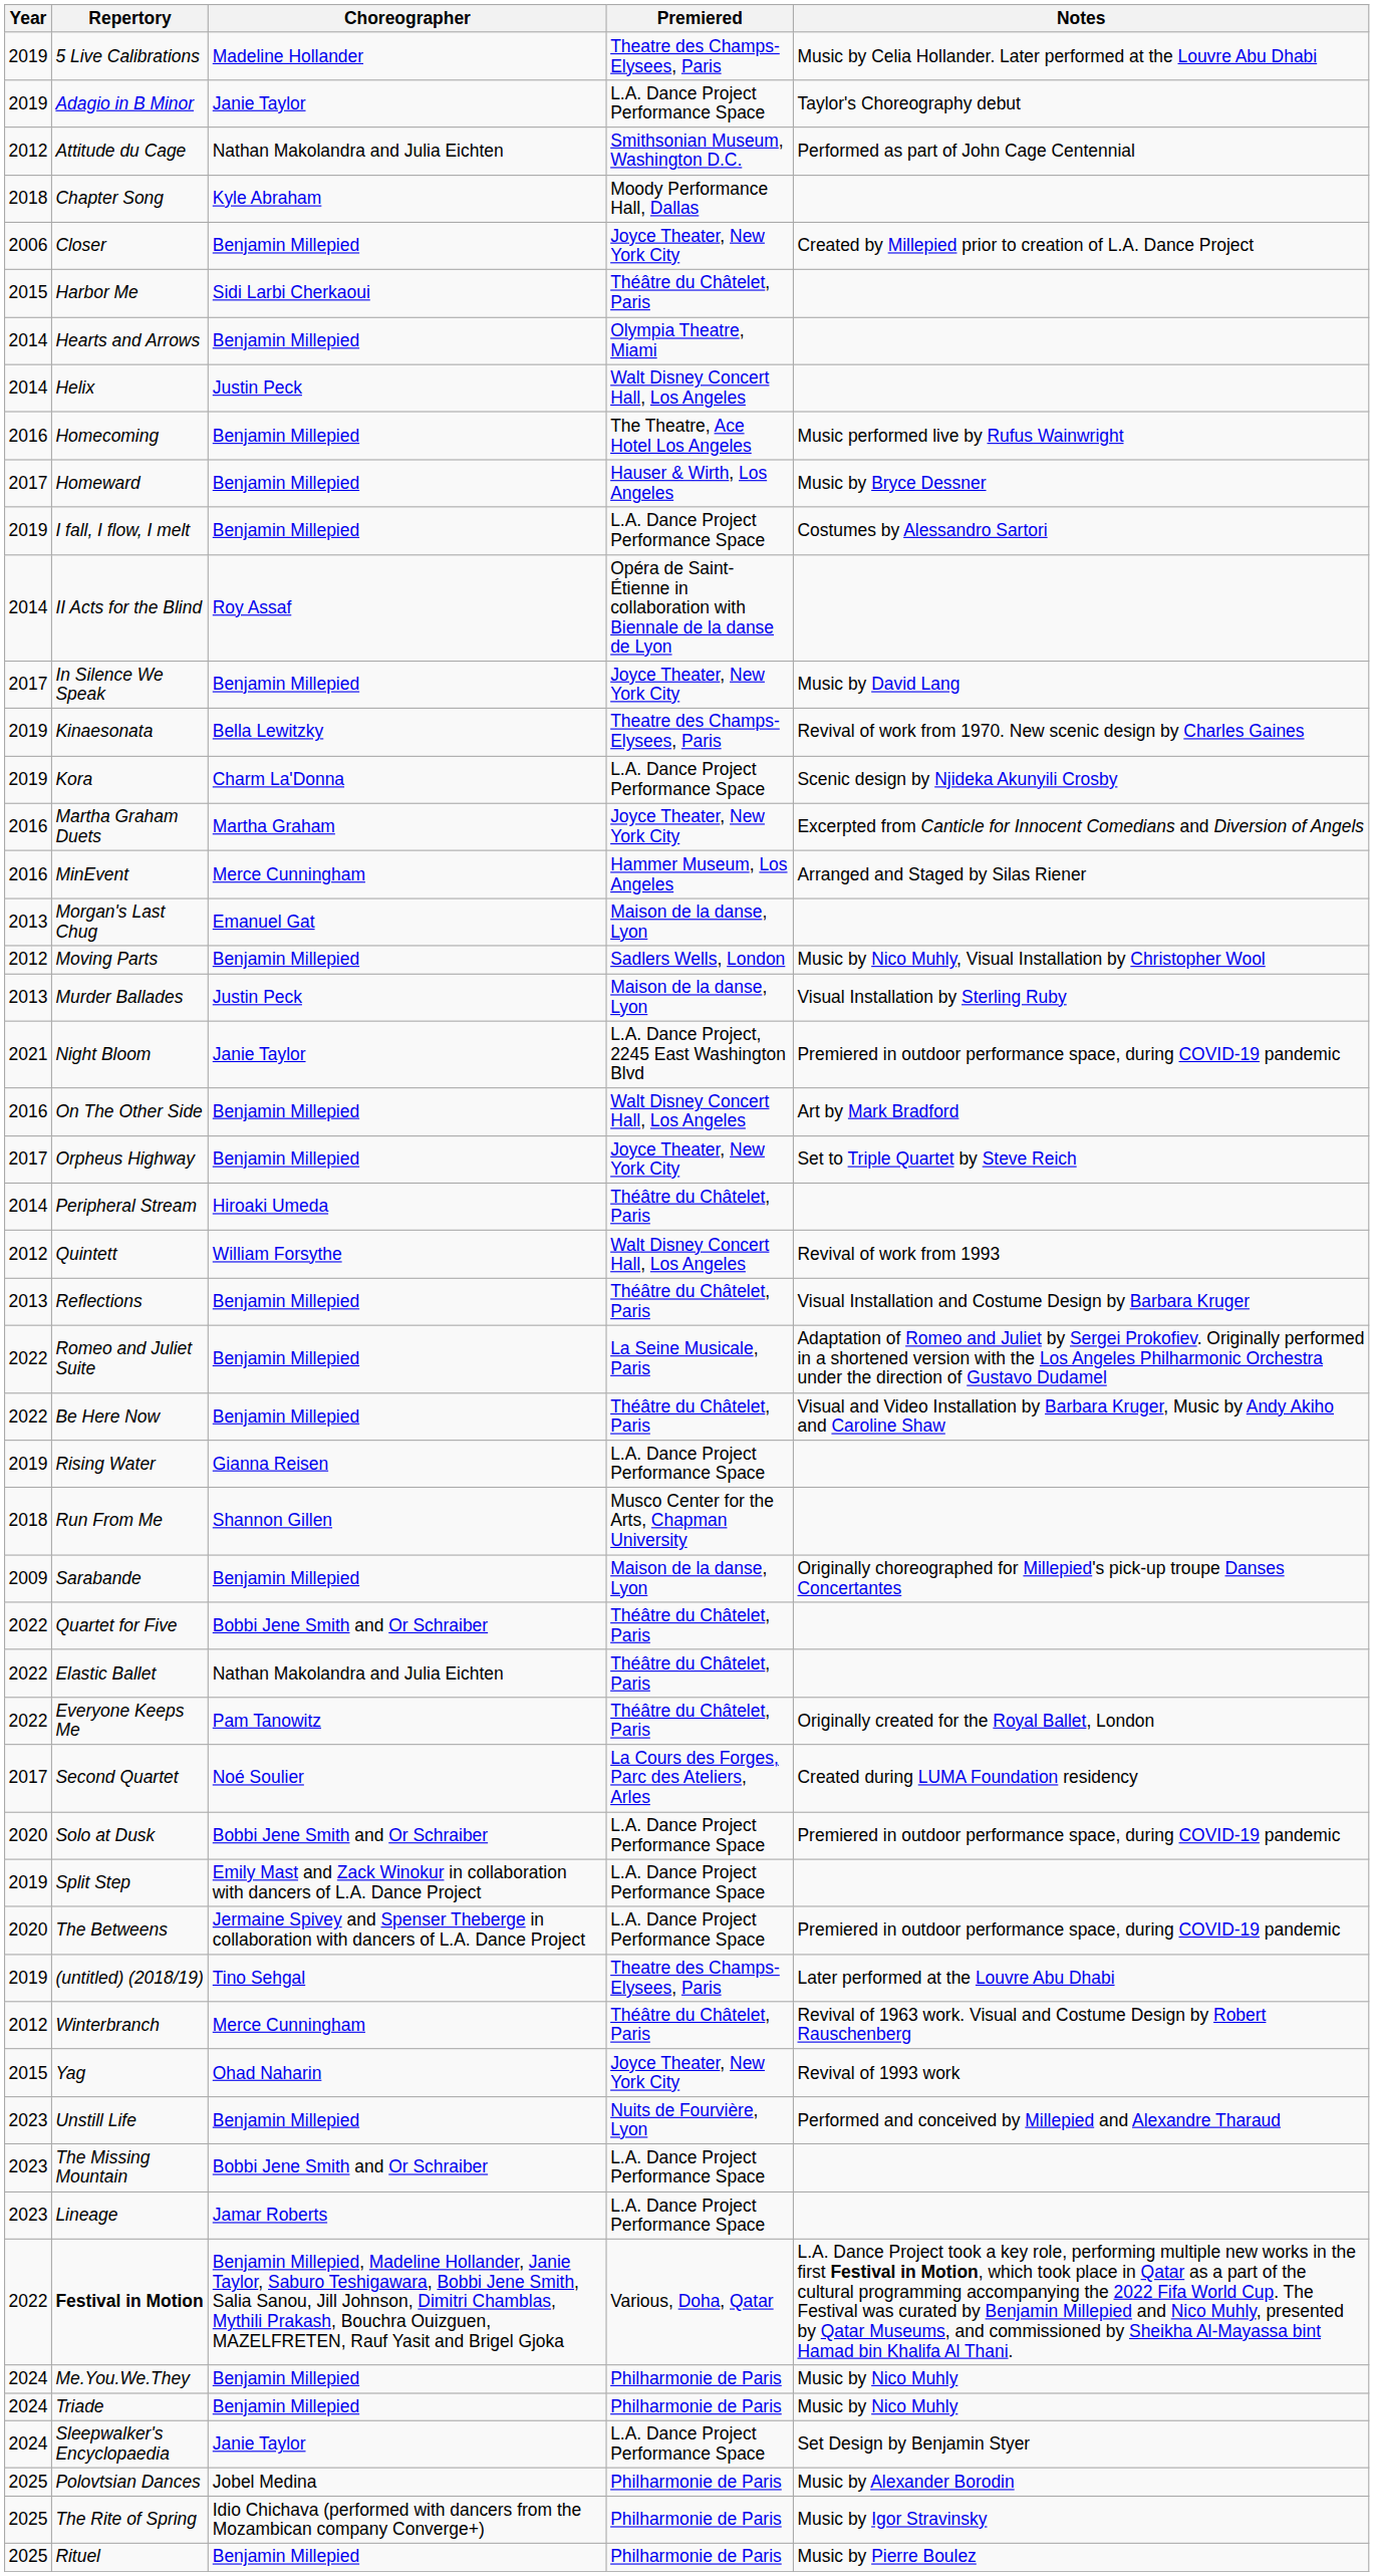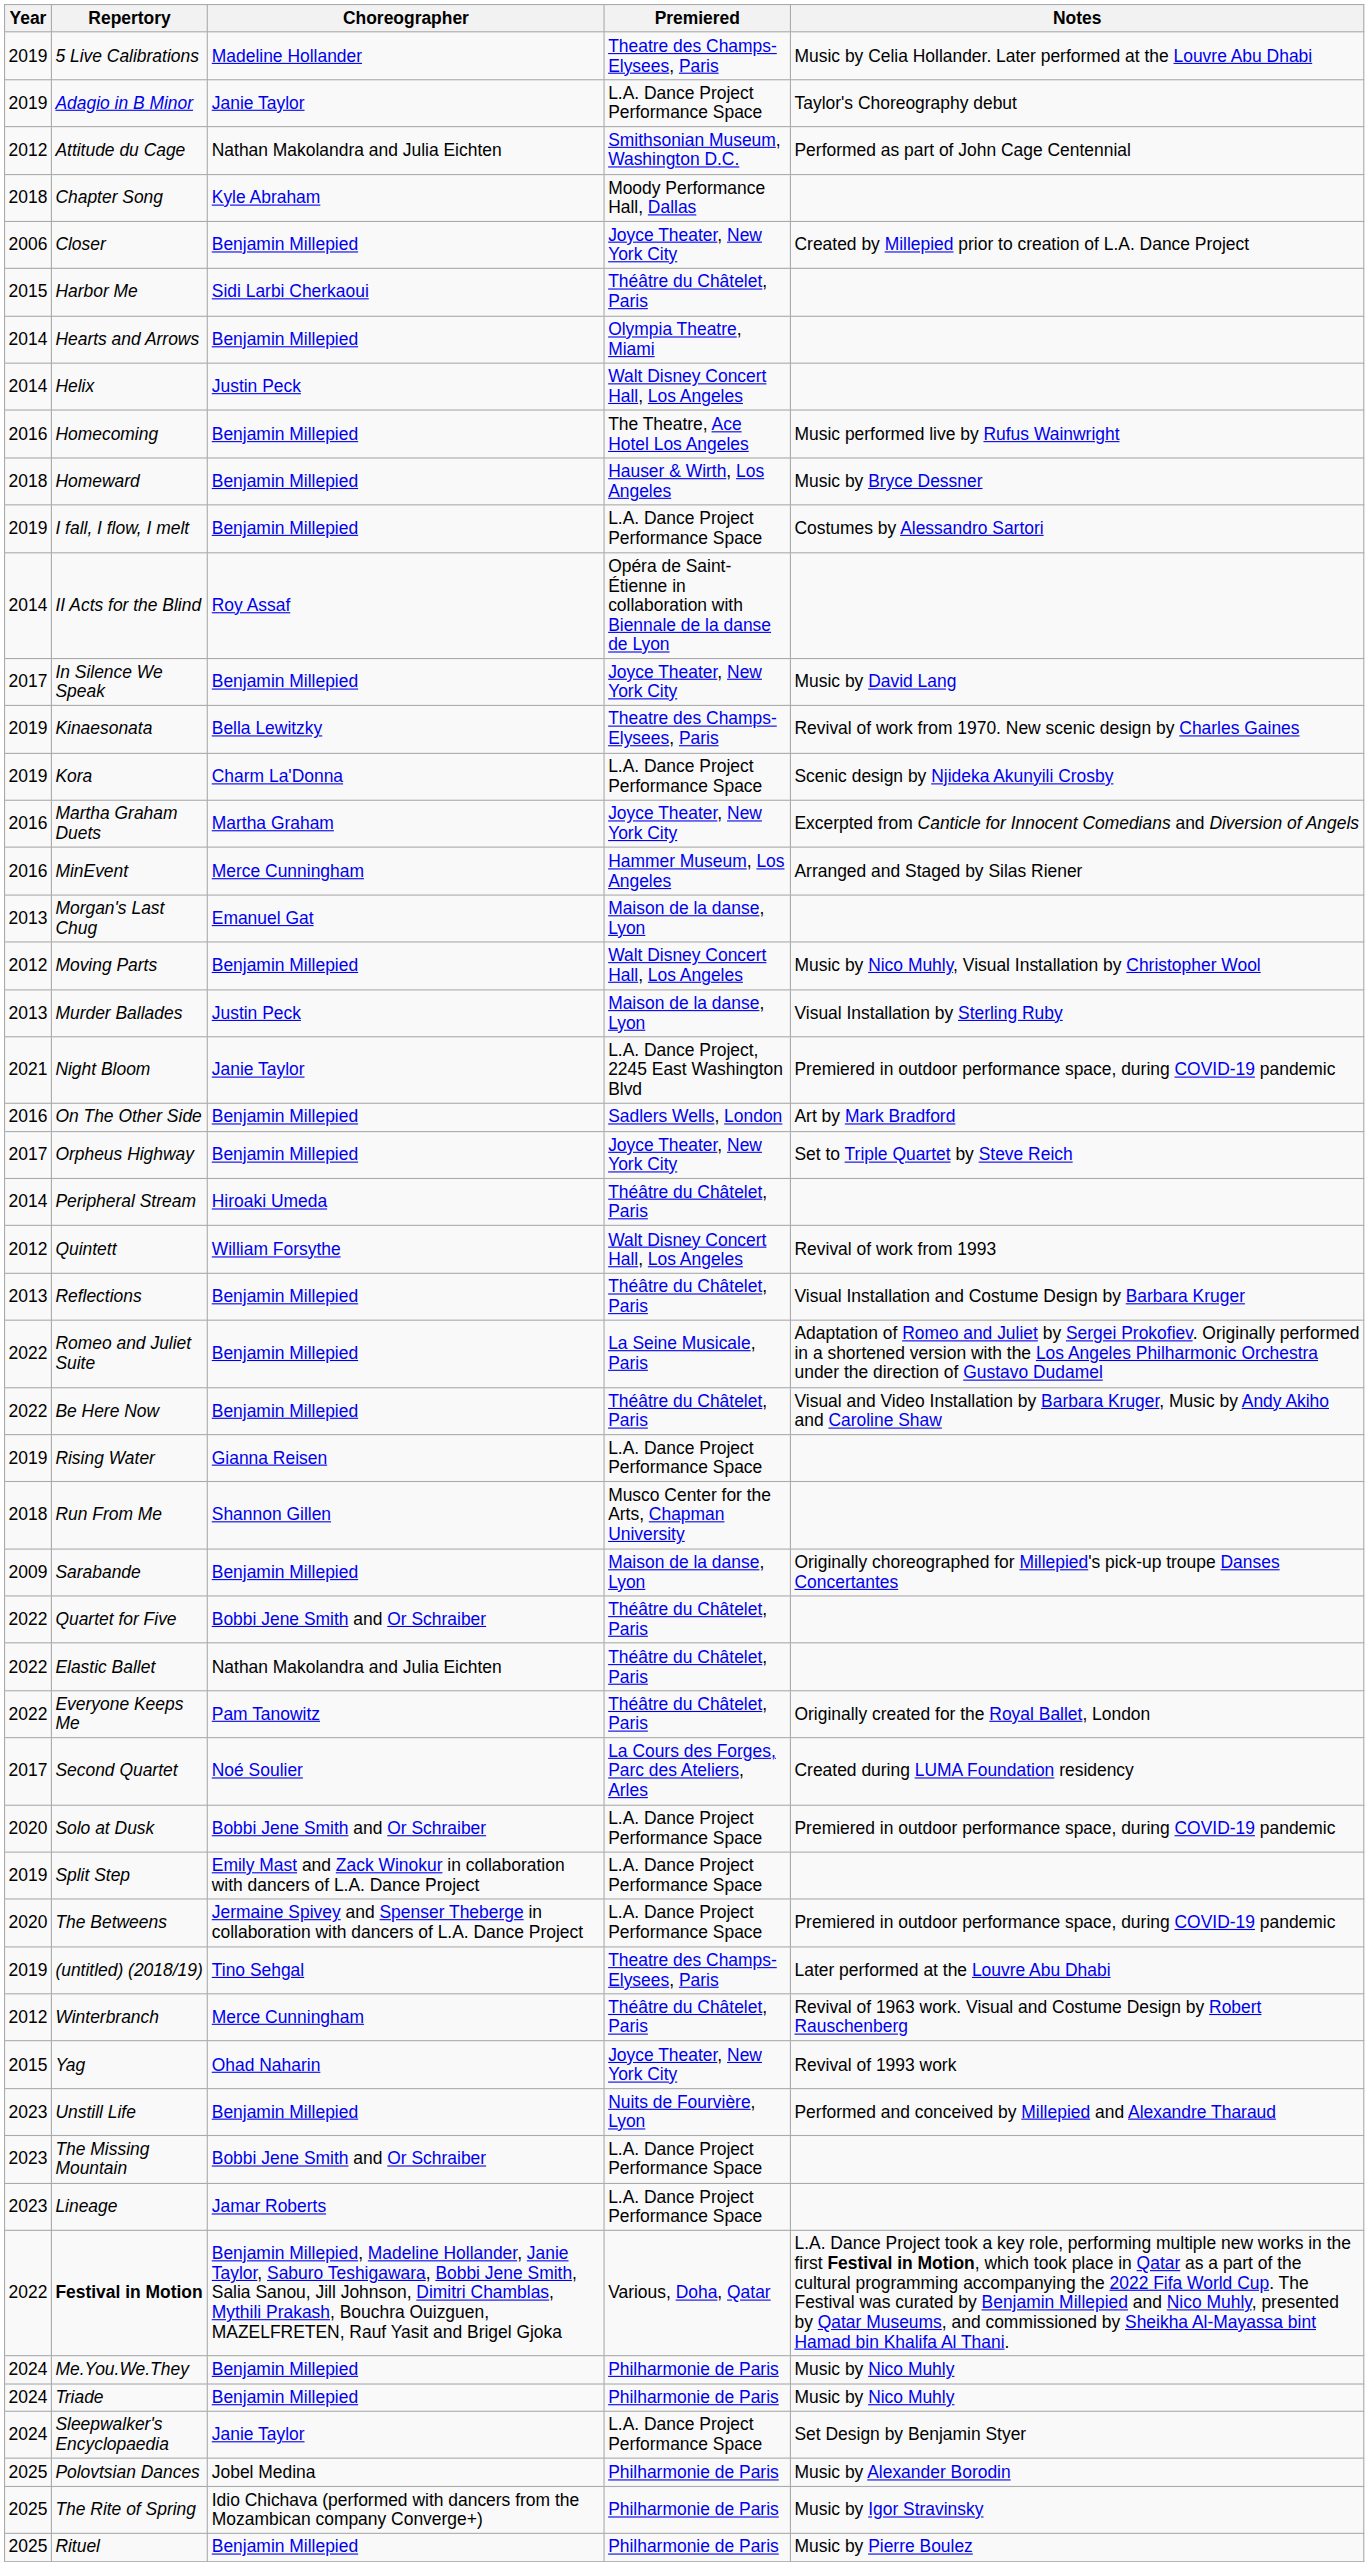Homeward | Year: 2017 -> 2018
Moving Parts | Premiered: Sadlers Wells, London -> Walt Disney Concert Hall, Los Angeles
On The Other Side | Premiered: Walt Disney Concert Hall, Los Angeles -> Sadlers Wells, London
